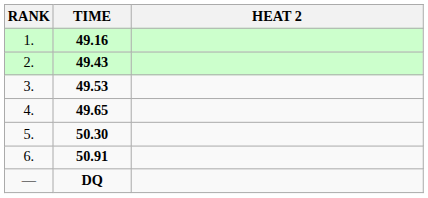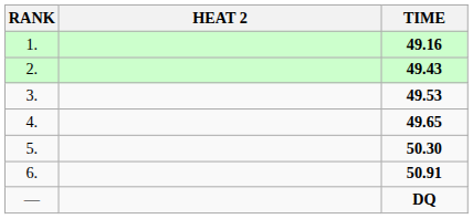columns swapped: HEAT 2 <-> TIME
